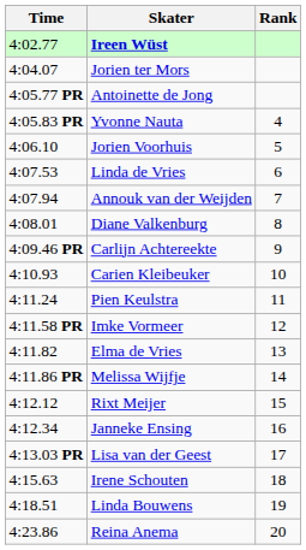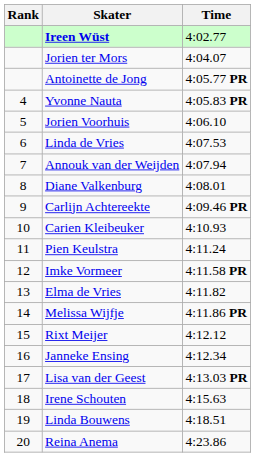columns swapped: Rank <-> Time
